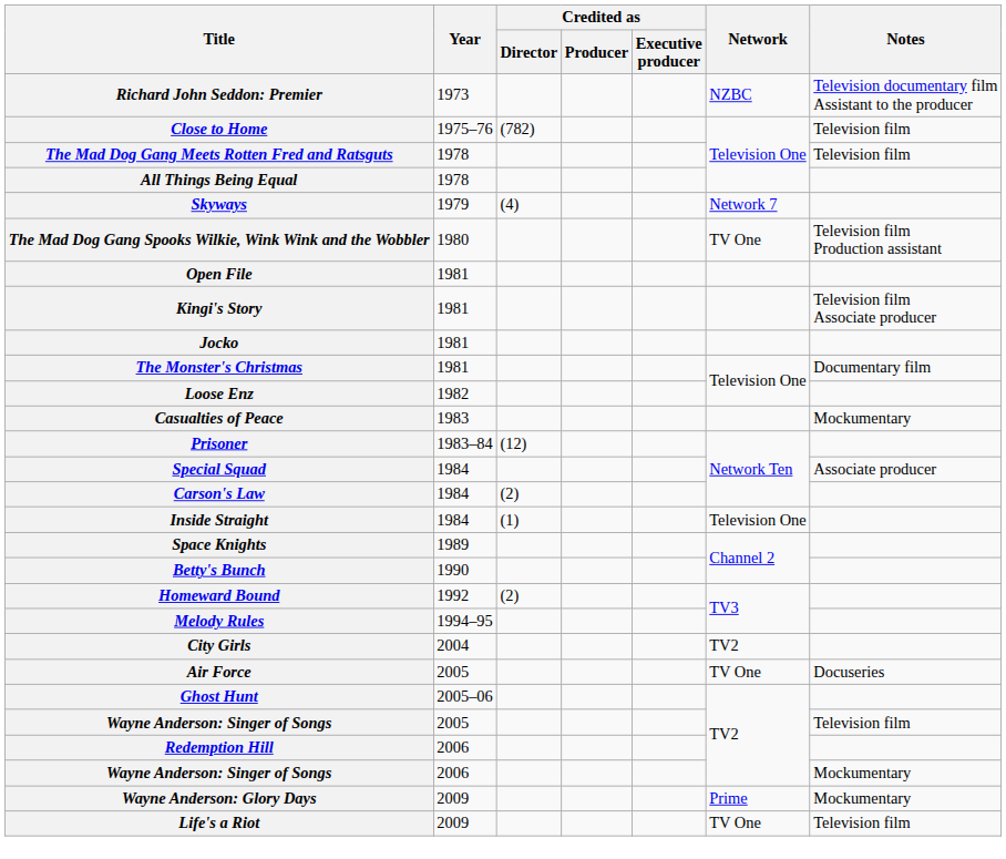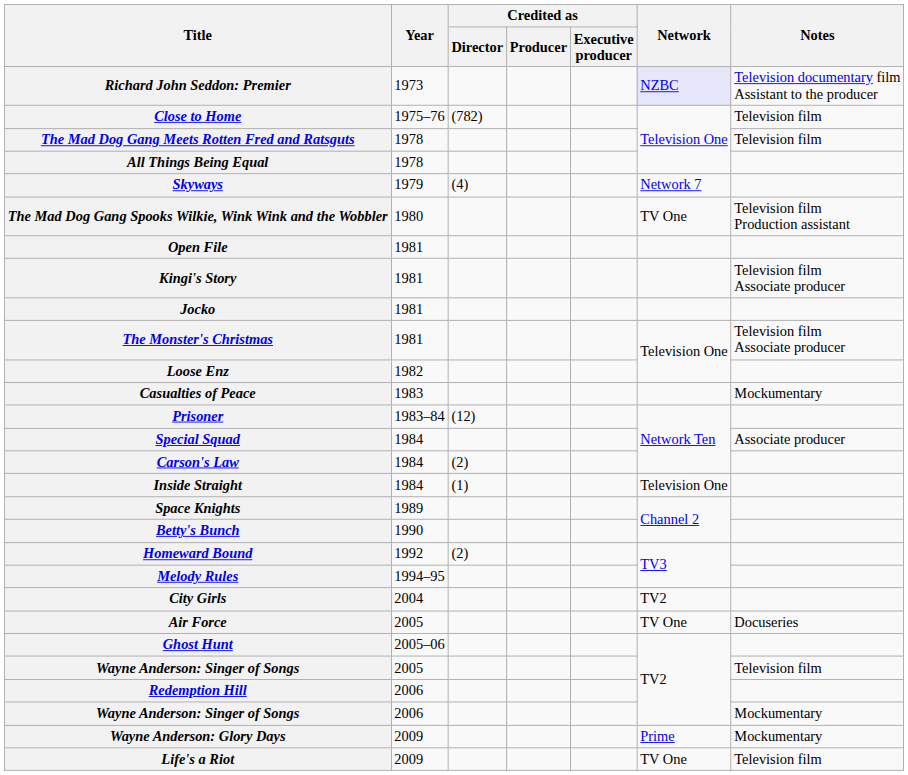Richard John Seddon: Premier | Network: no background -> lavender background
The Monster's Christmas | Notes: Documentary film -> Television film Associate producer
